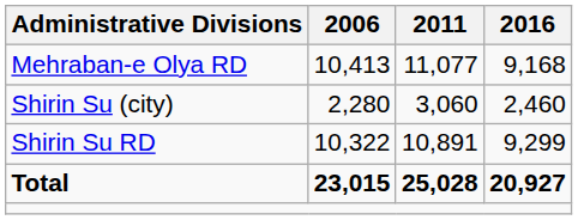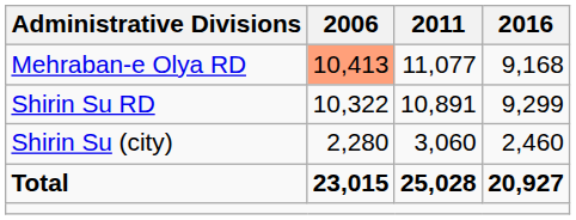Mehraban-e Olya RD | 2006: no background -> lightsalmon background
rows swapped: Shirin Su RD <-> Shirin Su (city)
